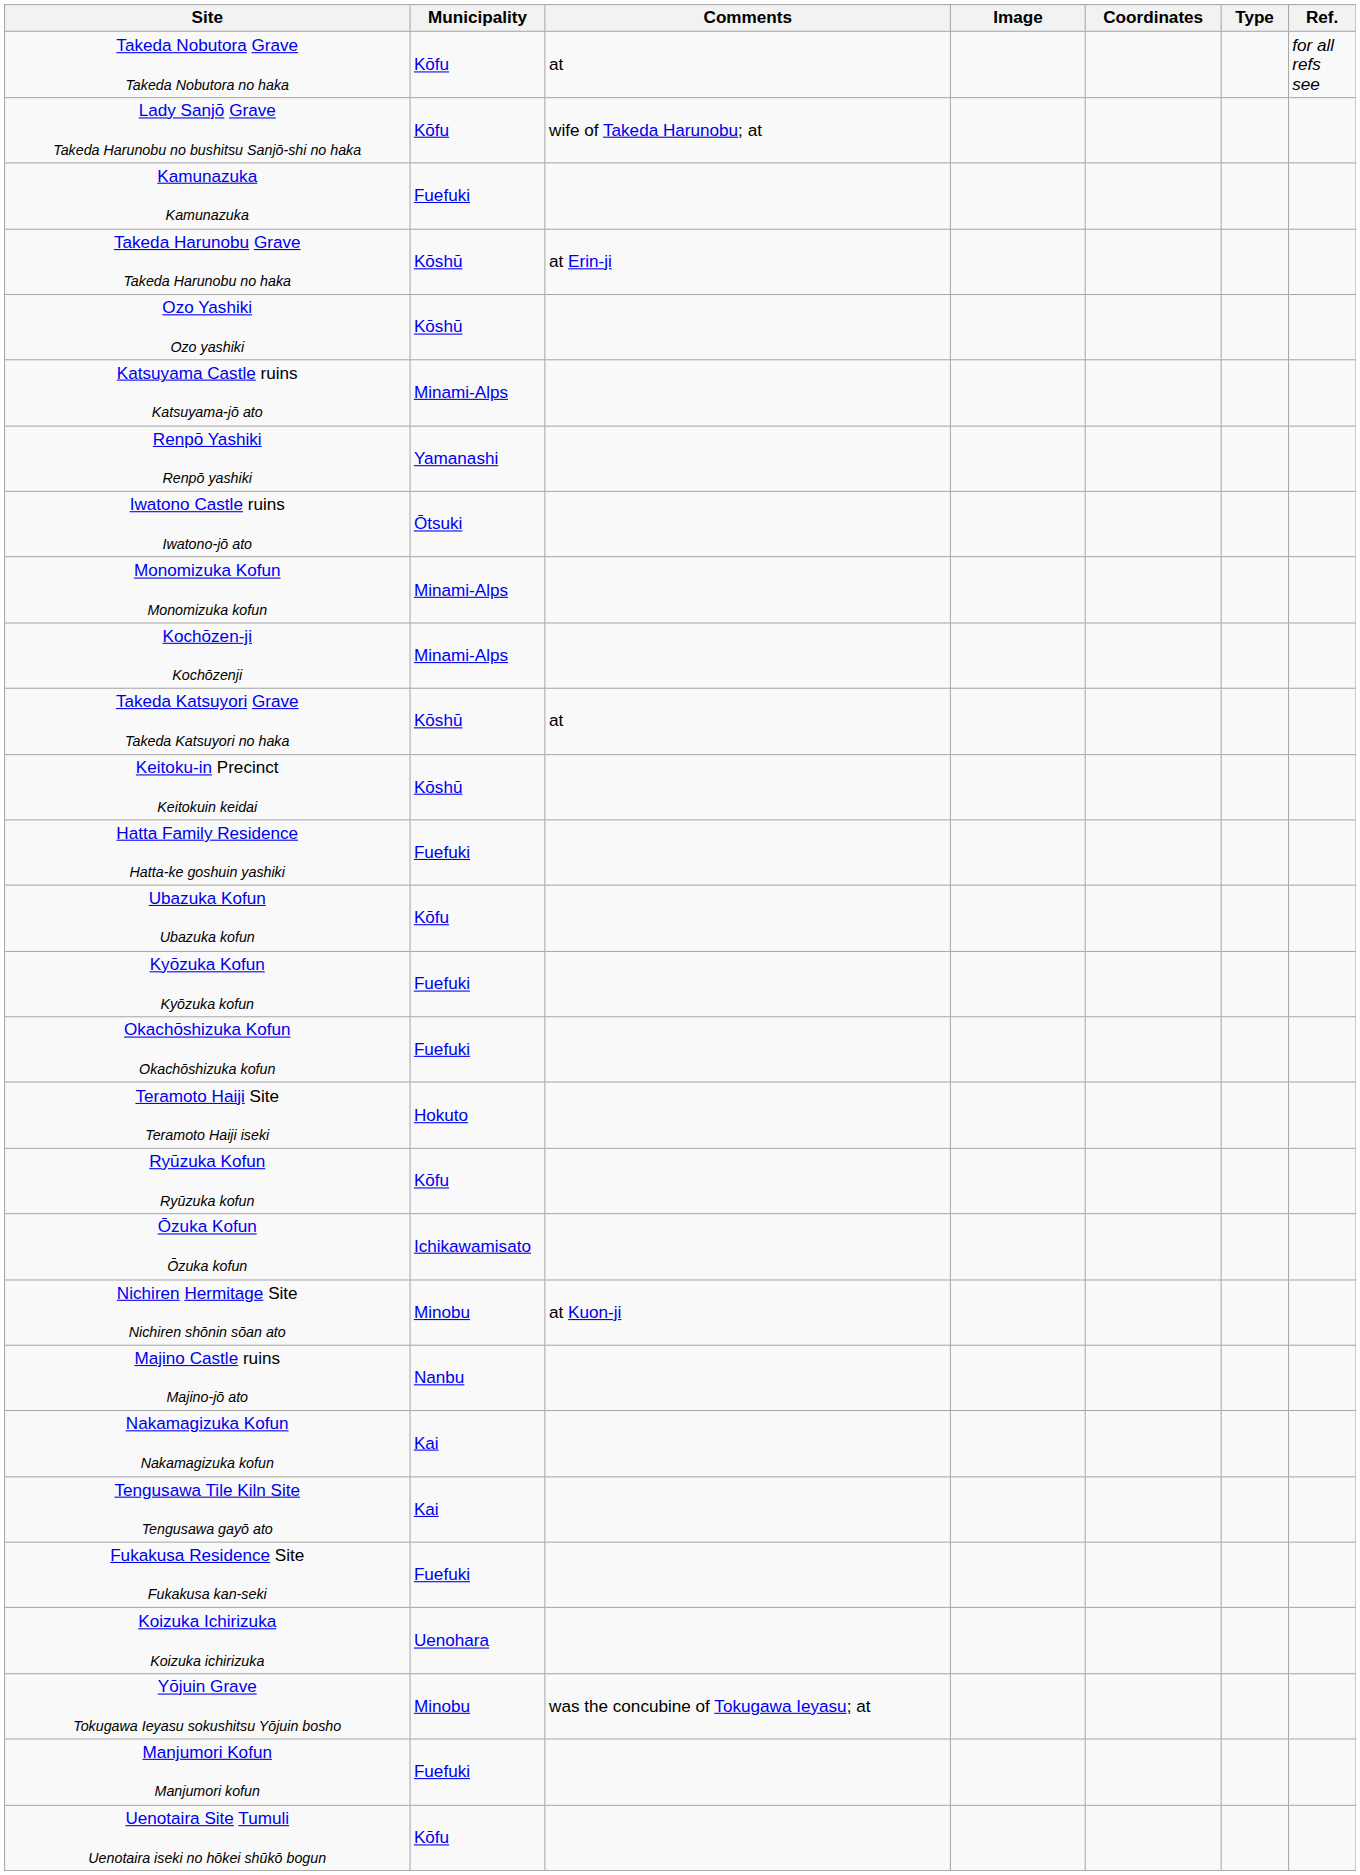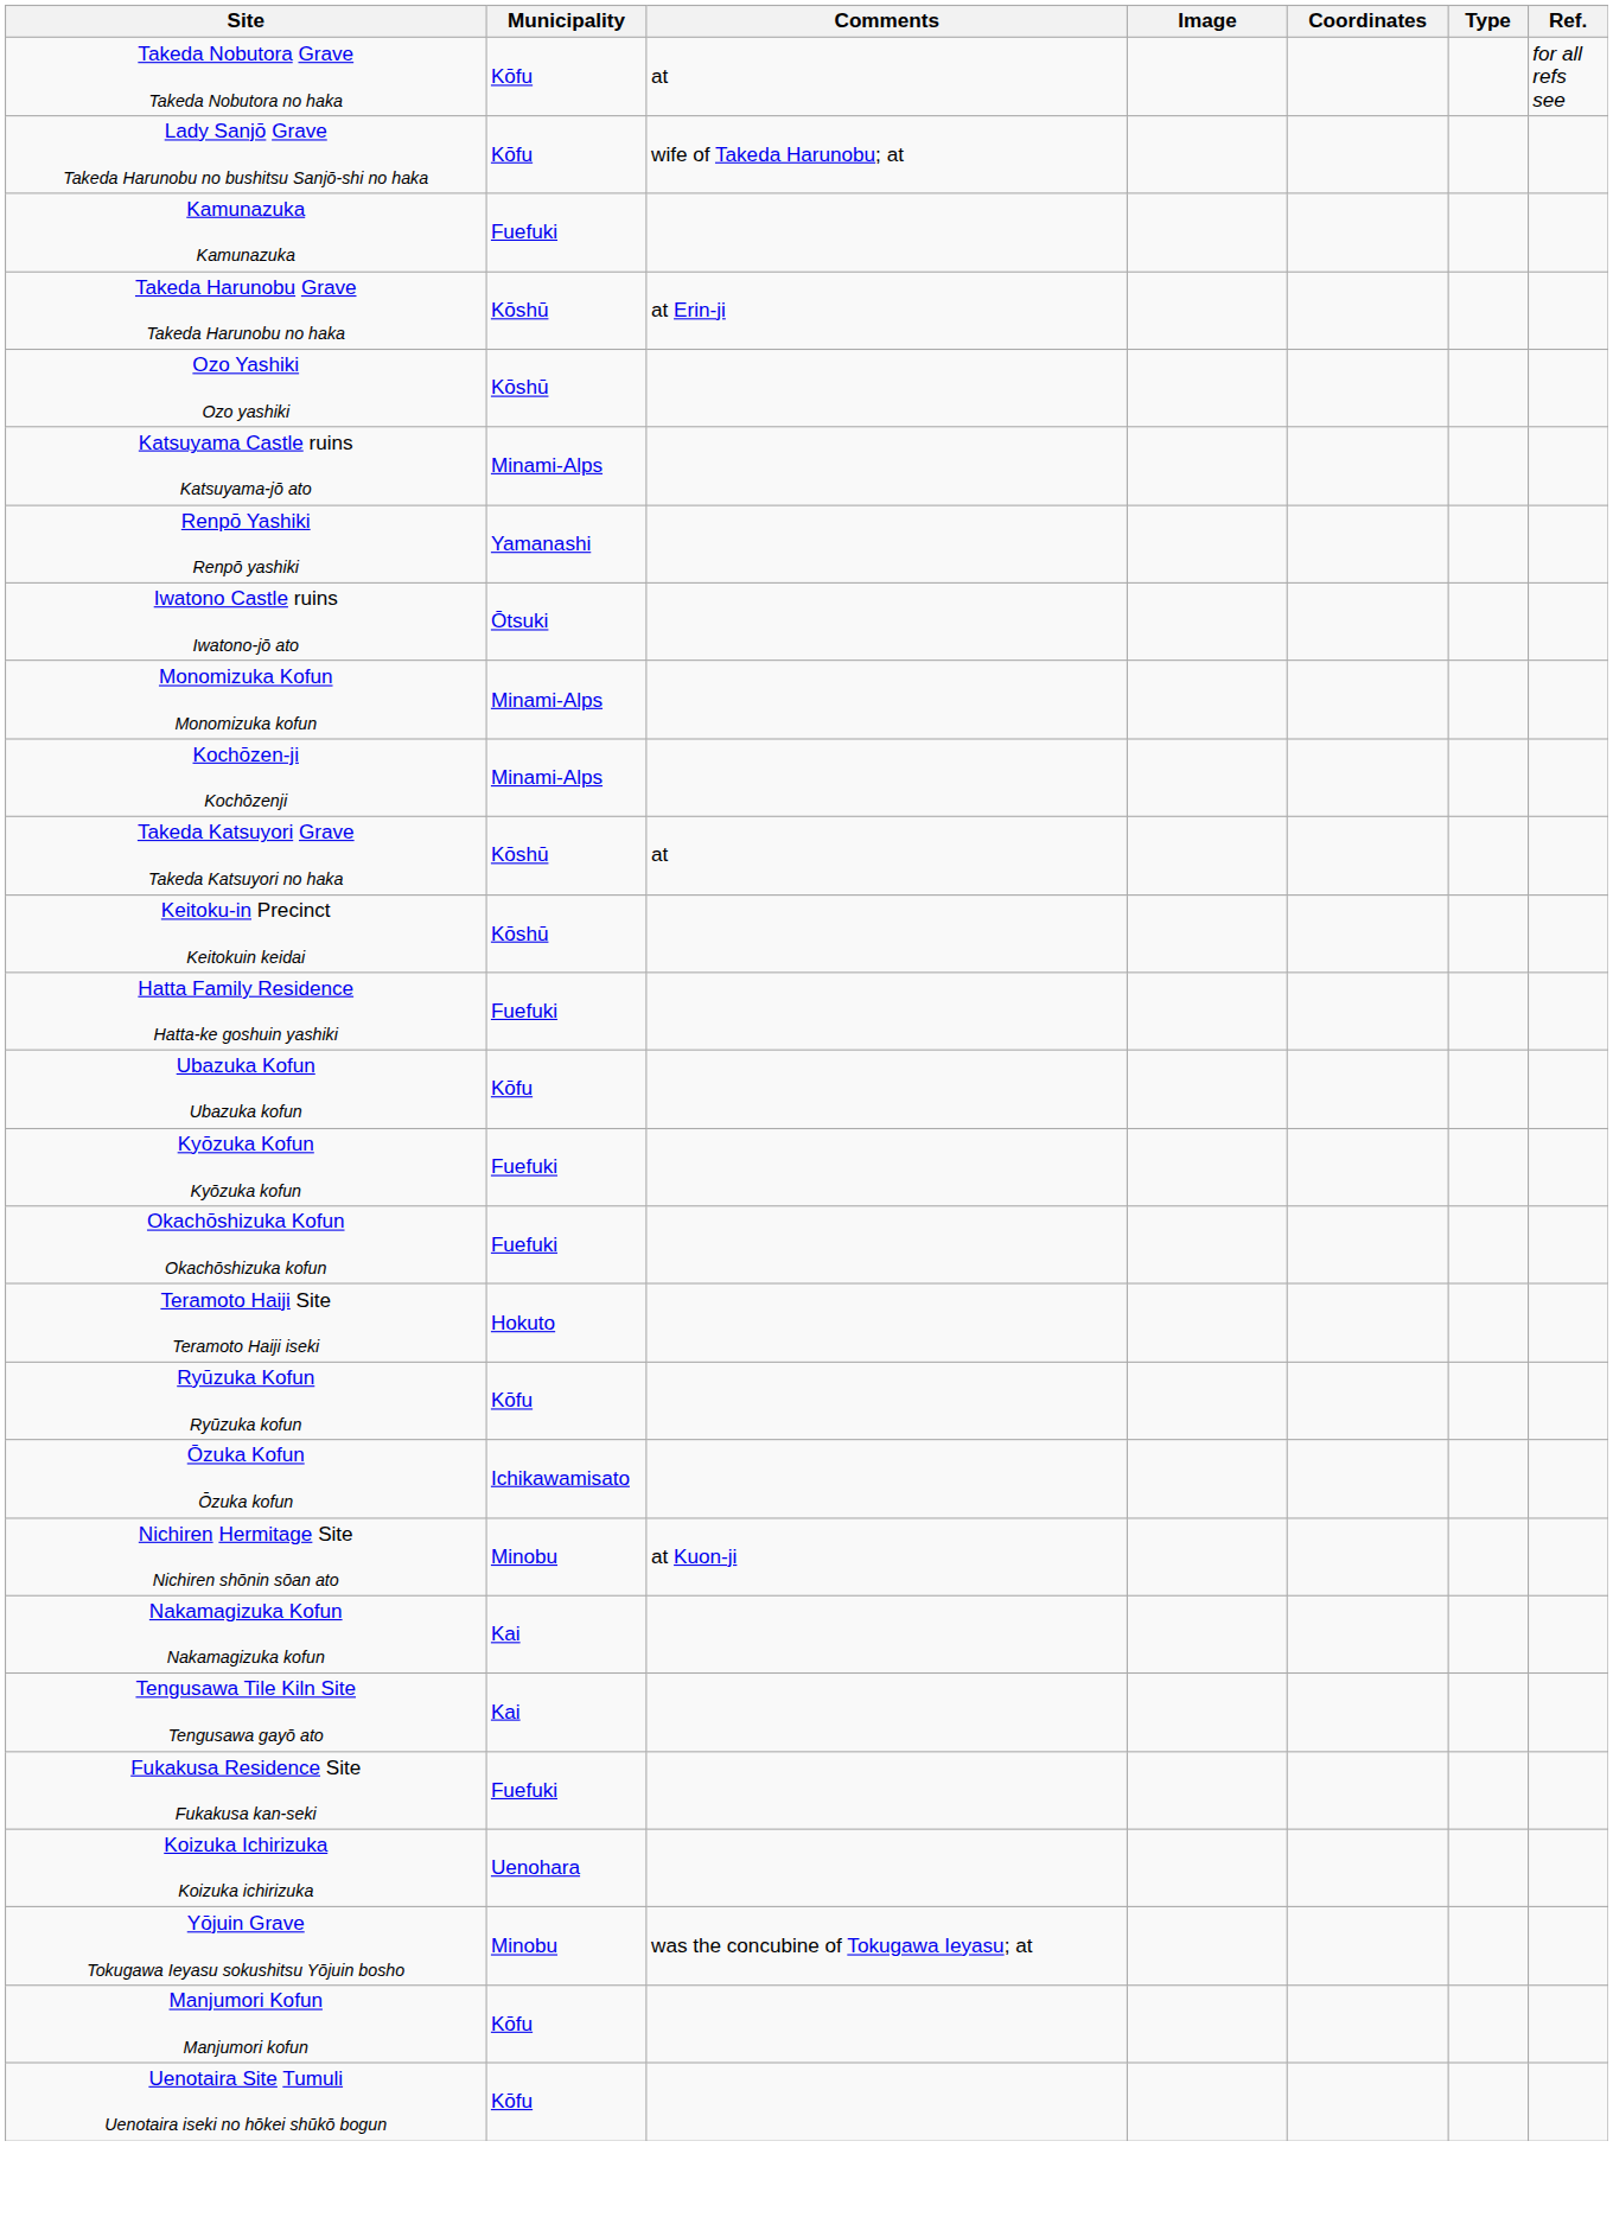- row: Majino Castle ruins Majino-jō ato | Nanbu
Manjumori Kofun Manjumori kofun | Municipality: Fuefuki -> Kōfu
